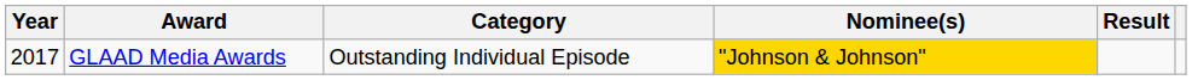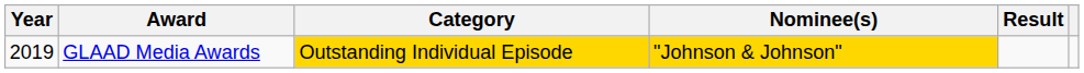GLAAD Media Awards | Year: 2017 -> 2019
GLAAD Media Awards | Category: no background -> gold background
